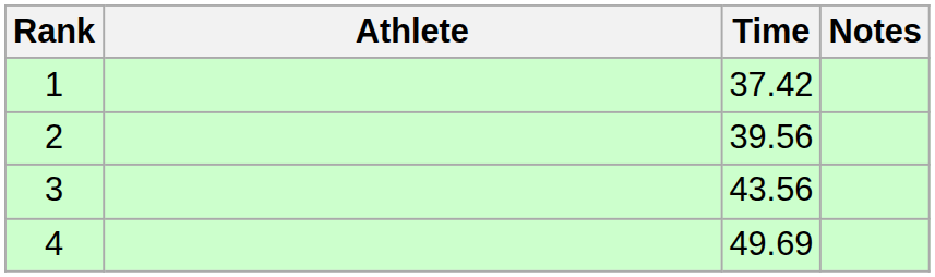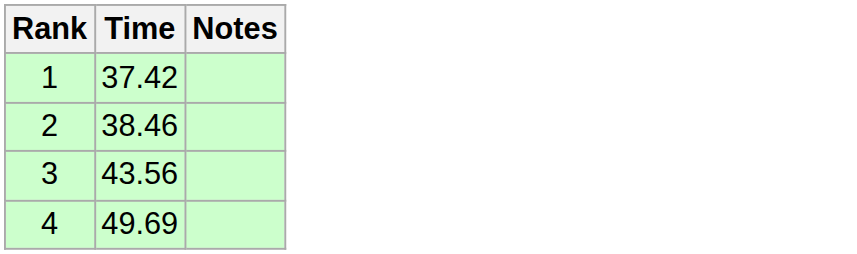- column: Athlete
2 | Time: 39.56 -> 38.46
